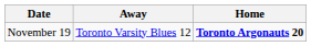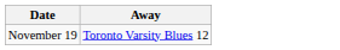- column: Home | Toronto Argonauts 20
